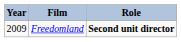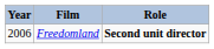Freedomland | Year: 2009 -> 2006
